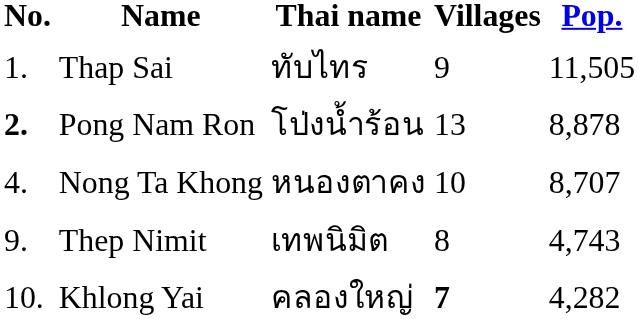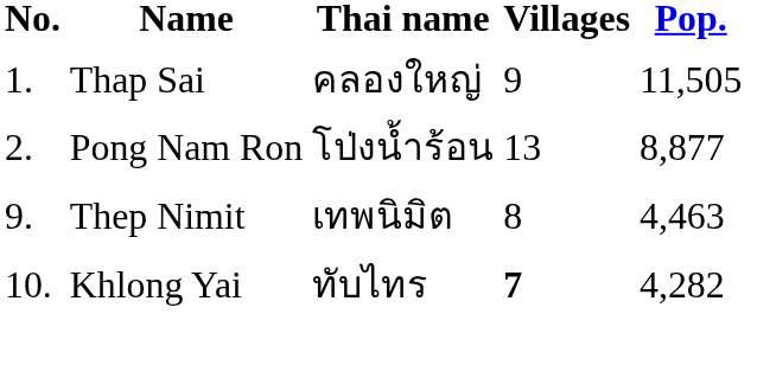Thap Sai | Thai name: ทับไทร -> คลองใหญ่
Pong Nam Ron | No.: bold -> normal
Pong Nam Ron | Pop.: 8,878 -> 8,877
- row: 4. | Nong Ta Khong | หนองตาคง | 10 | 8,707
Thep Nimit | Pop.: 4,743 -> 4,463
Khlong Yai | Thai name: คลองใหญ่ -> ทับไทร
